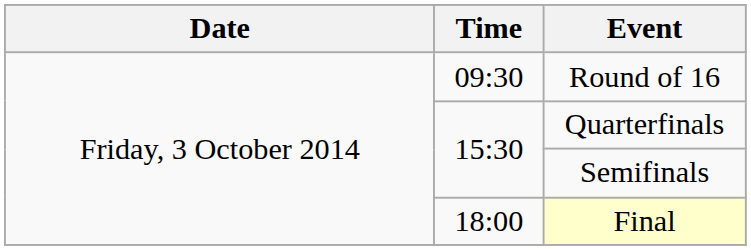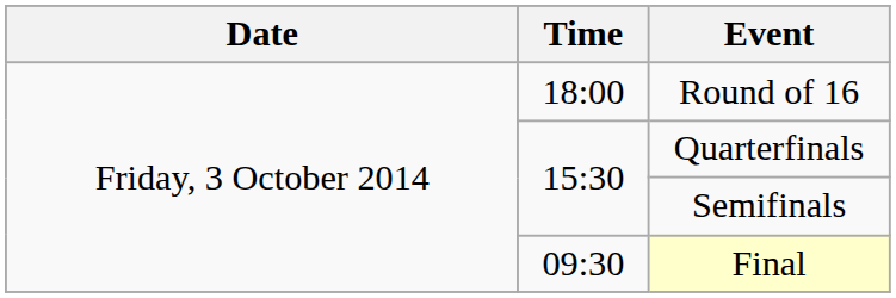Round of 16 | Time: 09:30 -> 18:00
Final | Time: 18:00 -> 09:30
